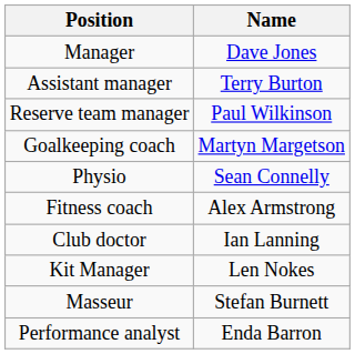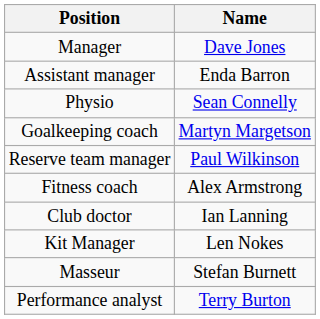Assistant manager | Name: Terry Burton -> Enda Barron
rows swapped: Reserve team manager <-> Physio
Performance analyst | Name: Enda Barron -> Terry Burton
